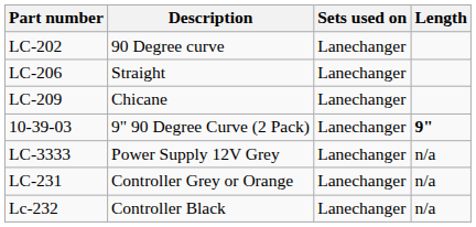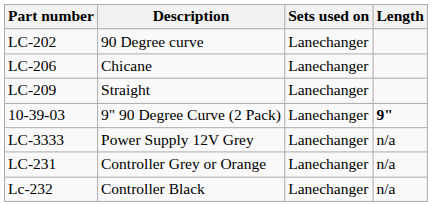LC-206 | Description: Straight -> Chicane
LC-209 | Description: Chicane -> Straight
